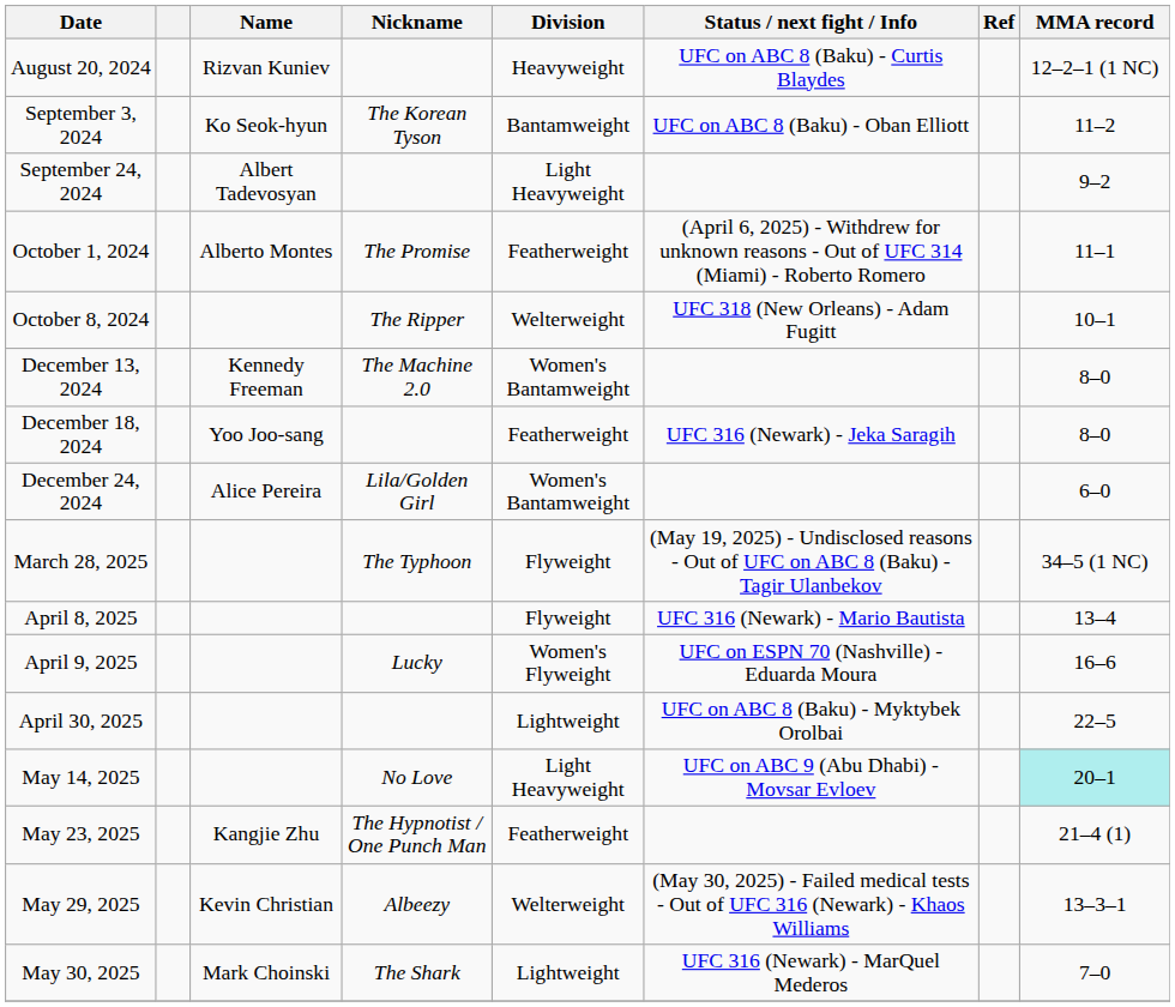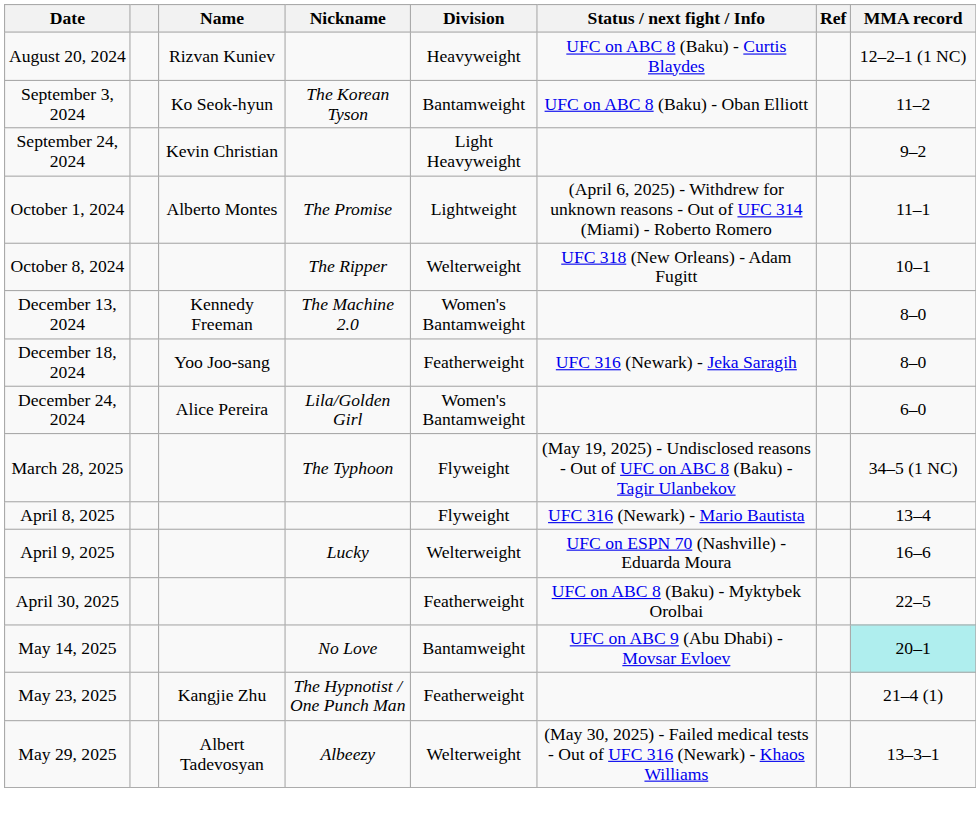September 24, 2024 | Name: Albert Tadevosyan -> Kevin Christian
October 1, 2024 | Division: Featherweight -> Lightweight
April 9, 2025 | Division: Women's Flyweight -> Welterweight
April 30, 2025 | Division: Lightweight -> Featherweight
May 14, 2025 | Division: Light Heavyweight -> Bantamweight
May 29, 2025 | Name: Kevin Christian -> Albert Tadevosyan
- row: May 30, 2025 | Mark Choinski | The Shark | Lightweight | UFC 316 (Newark) - MarQuel Mederos | 7–0
